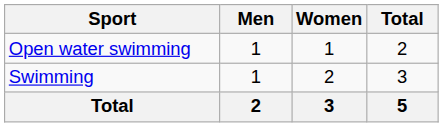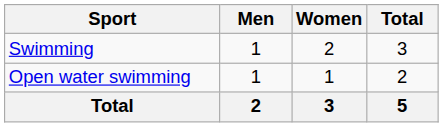rows swapped: Open water swimming <-> Swimming
